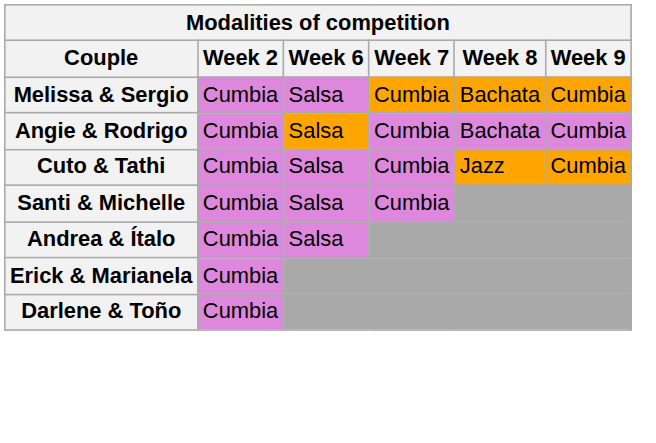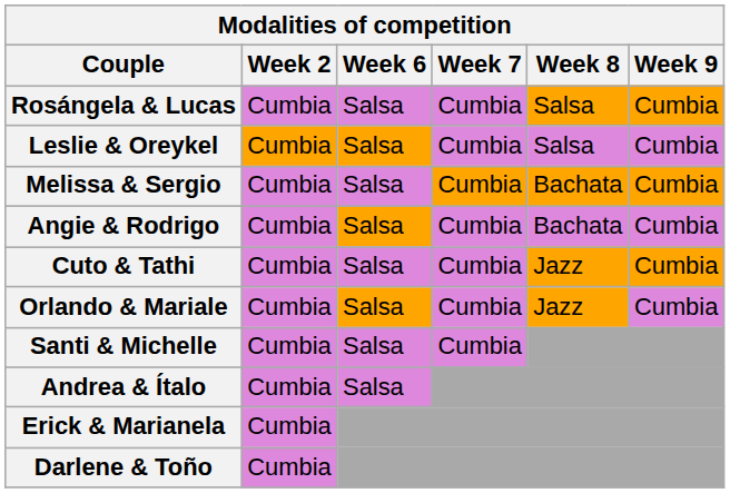+ row: Rosángela & Lucas | Cumbia | Salsa | Cumbia | Salsa | Cumbia
+ row: Leslie & Oreykel | Cumbia | Salsa | Cumbia | Salsa | Cumbia
+ row: Orlando & Mariale | Cumbia | Salsa | Cumbia | Jazz | Cumbia
